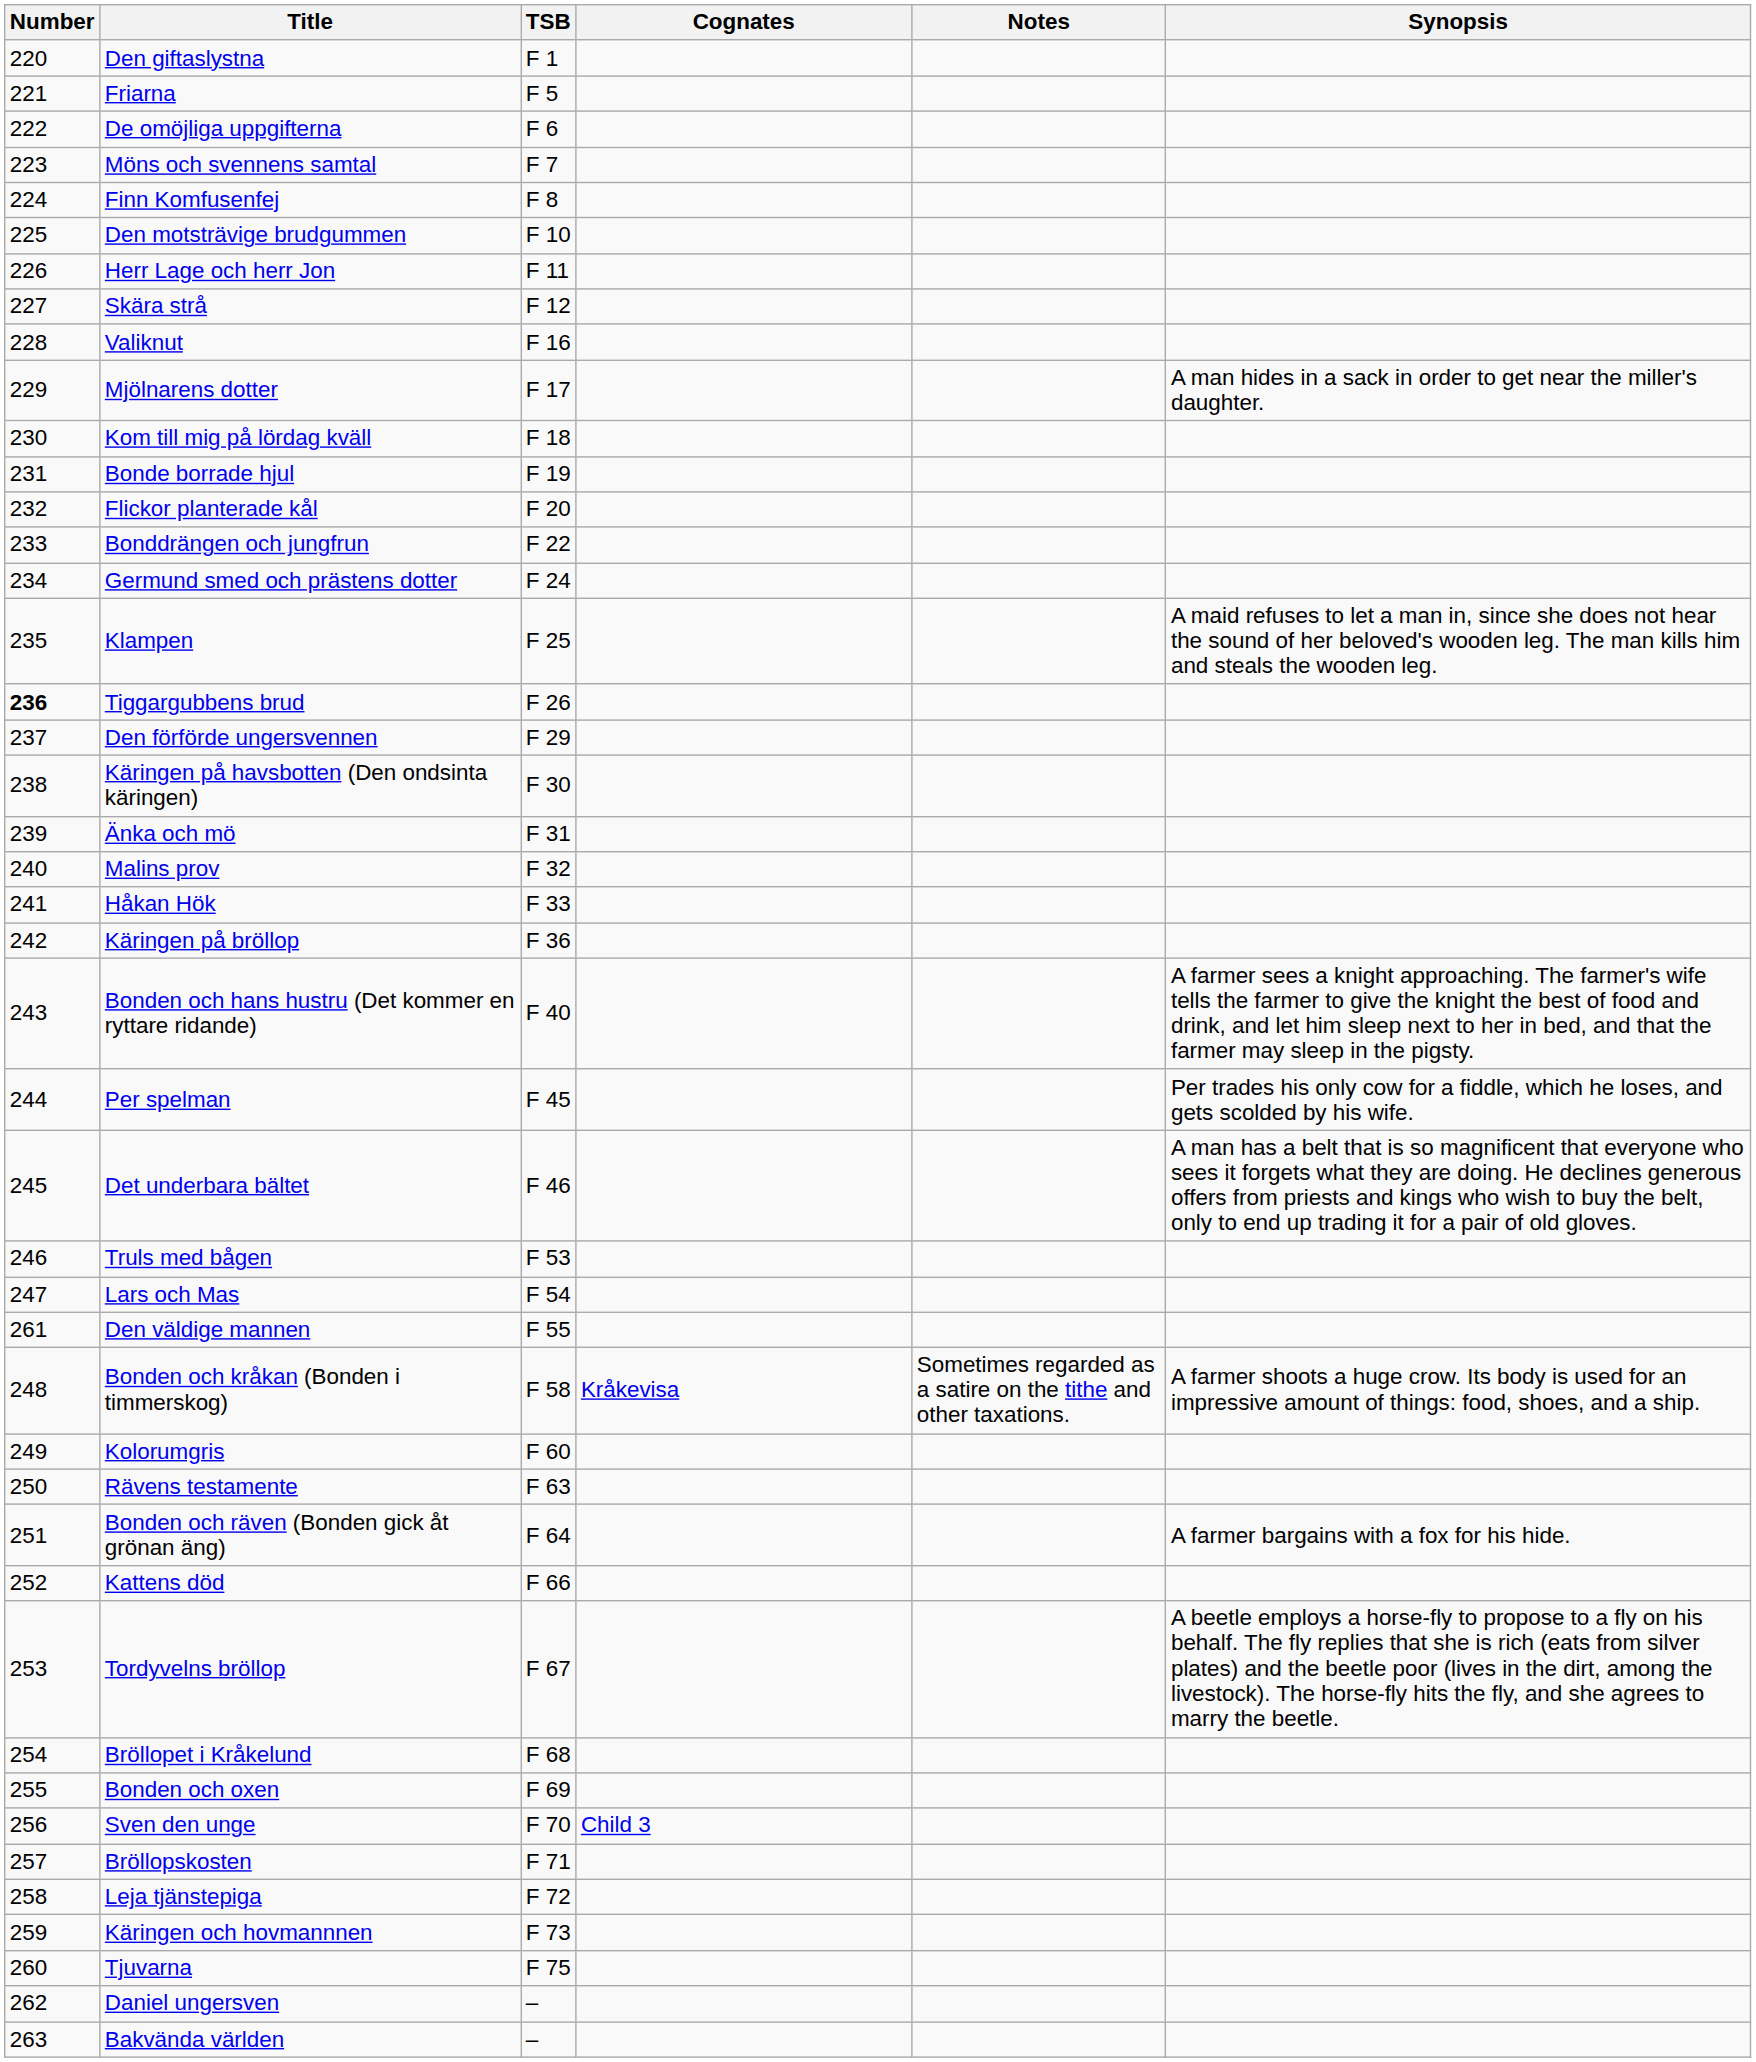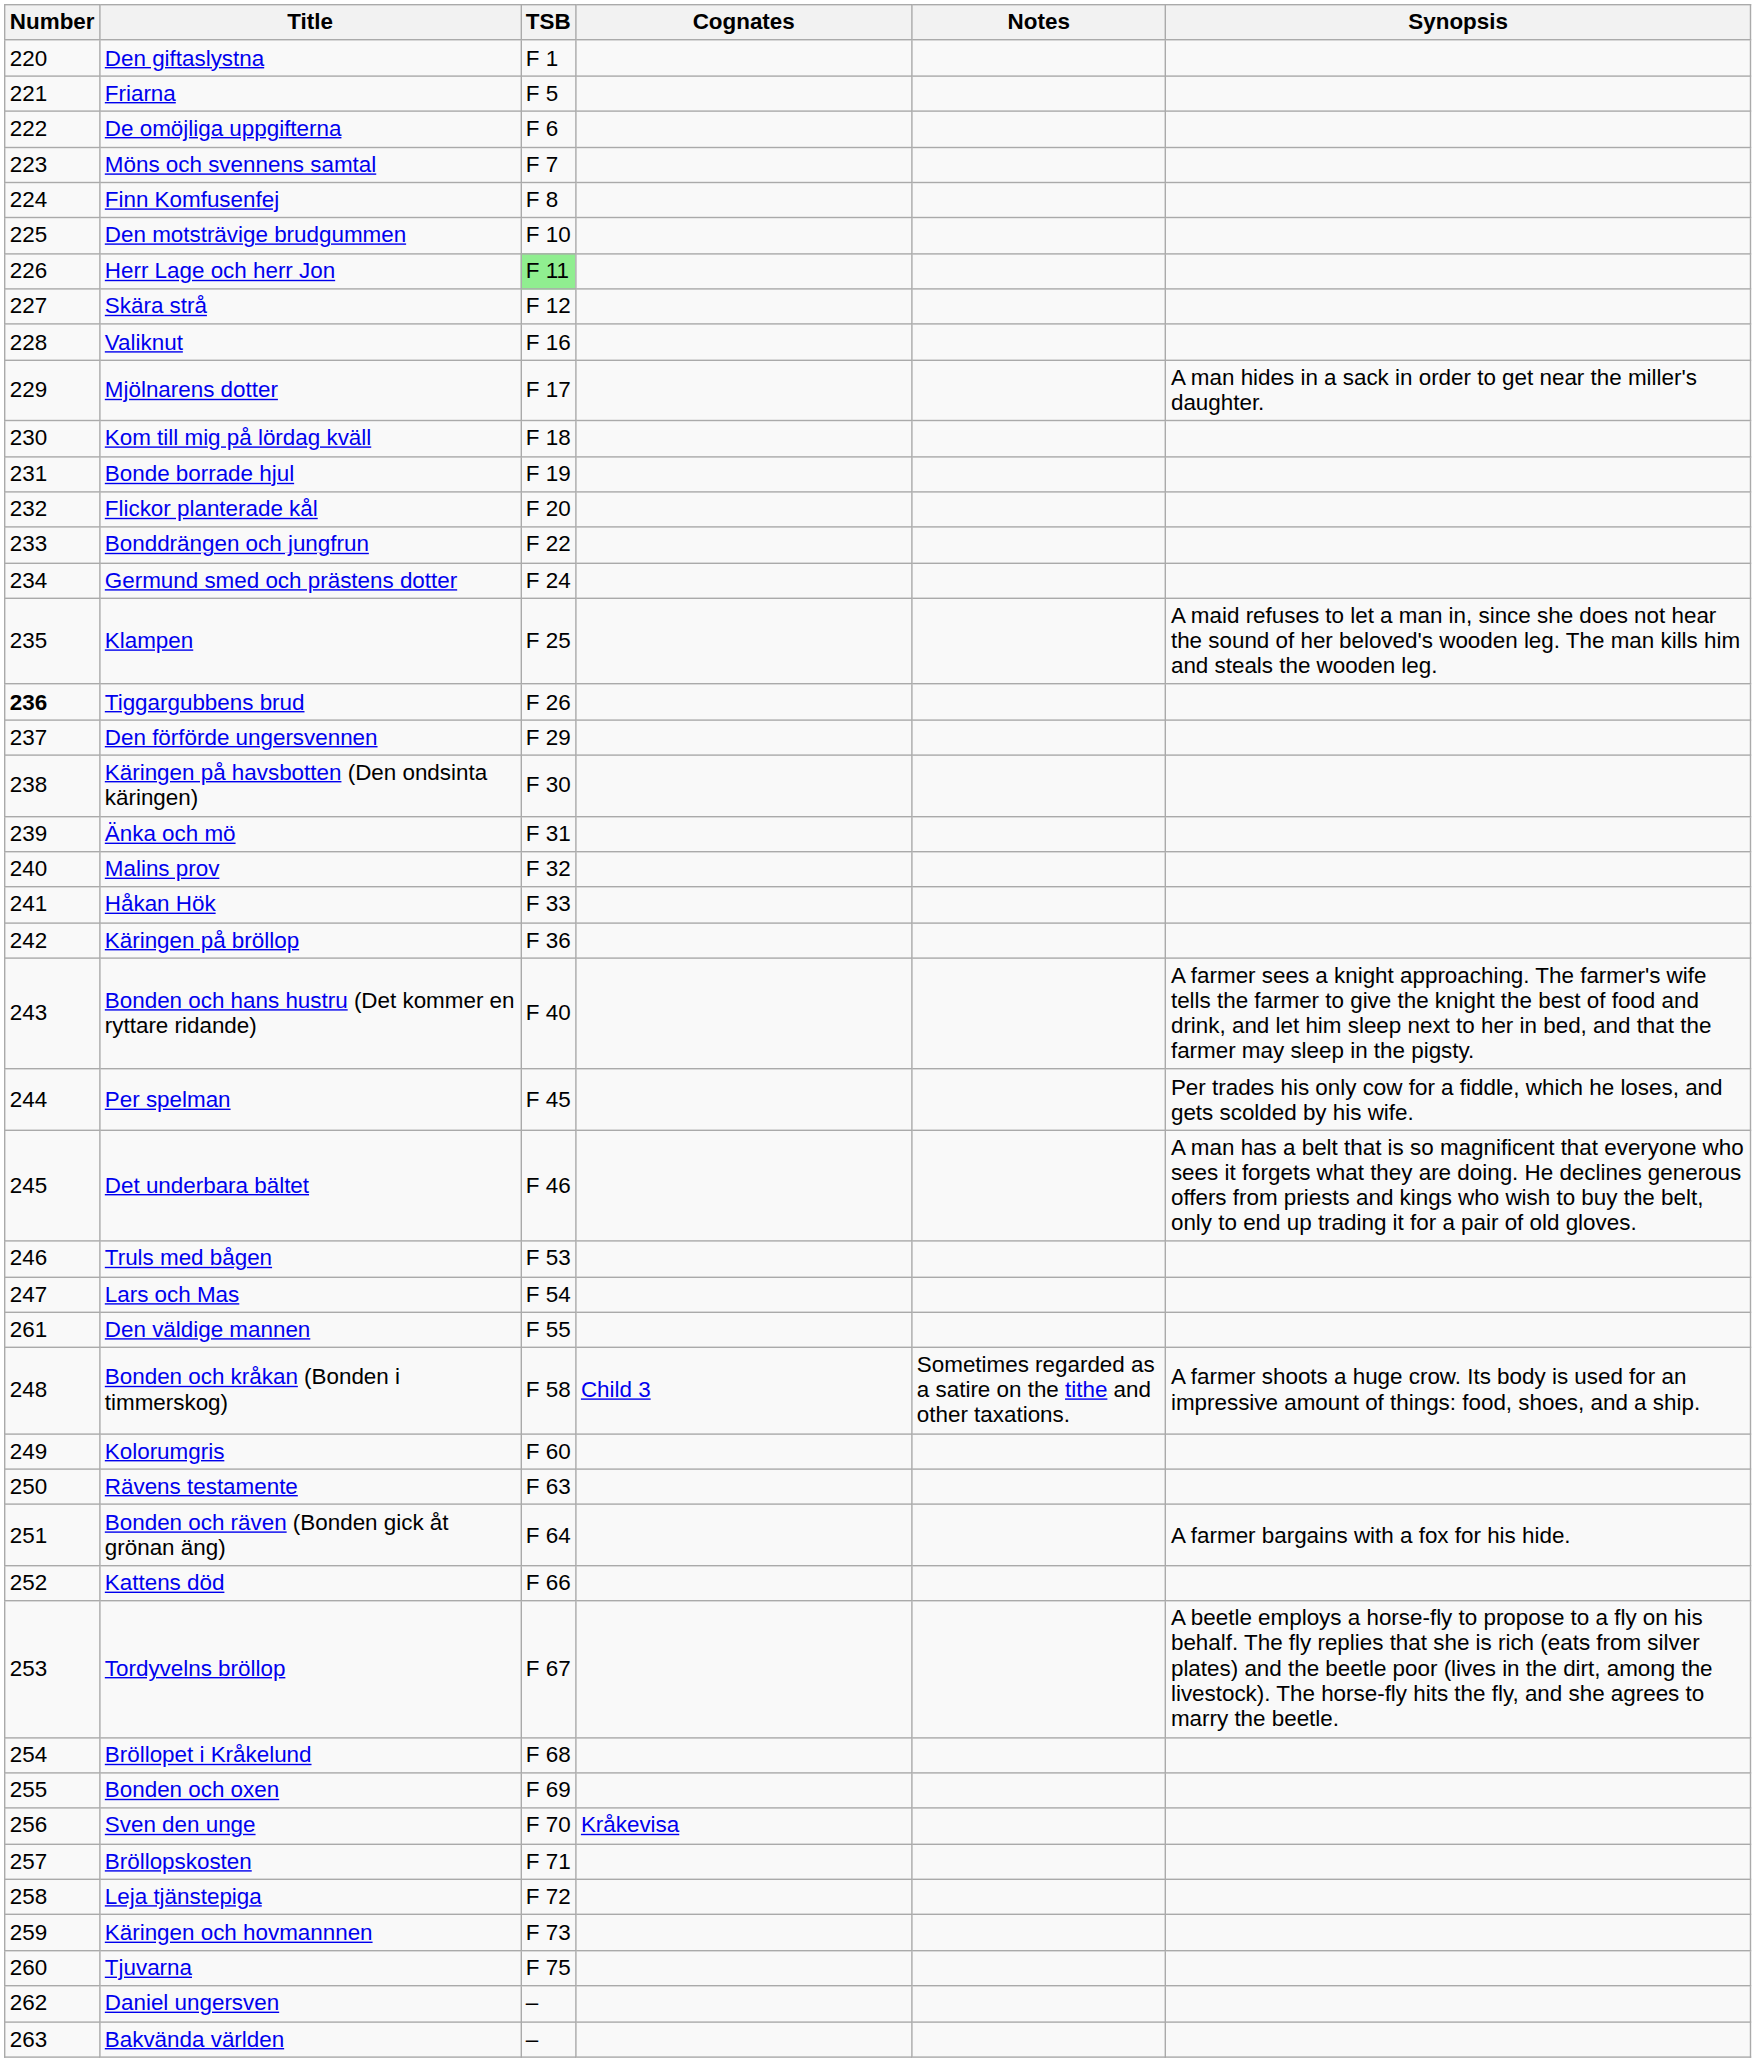Herr Lage och herr Jon | TSB: no background -> lightgreen background
Bonden och kråkan (Bonden i timmerskog) | Cognates: Kråkevisa -> Child 3
Sven den unge | Cognates: Child 3 -> Kråkevisa
